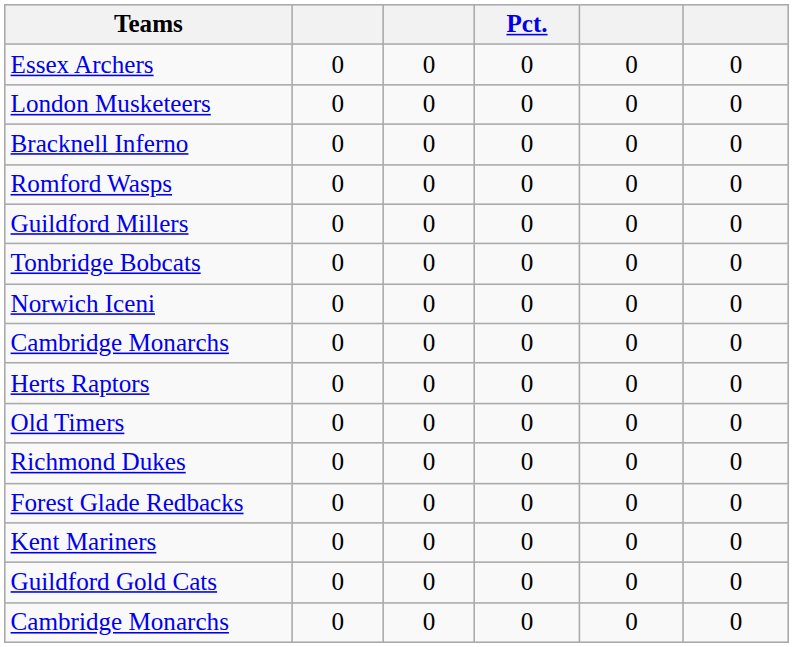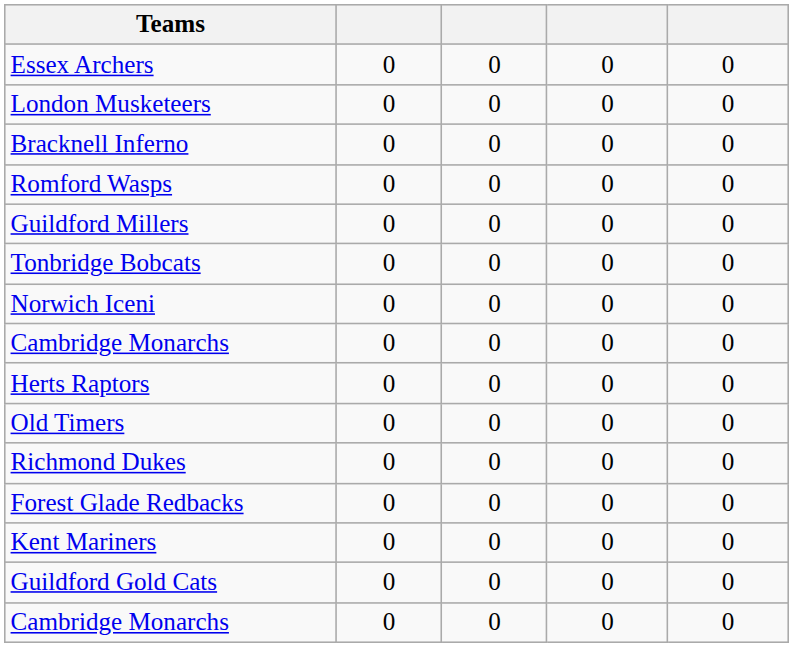- column: Pct. | 0 | 0 | 0 | 0 | 0 | 0 | 0 | 0 | 0 | 0 | 0 | 0 | 0 | 0 | 0
